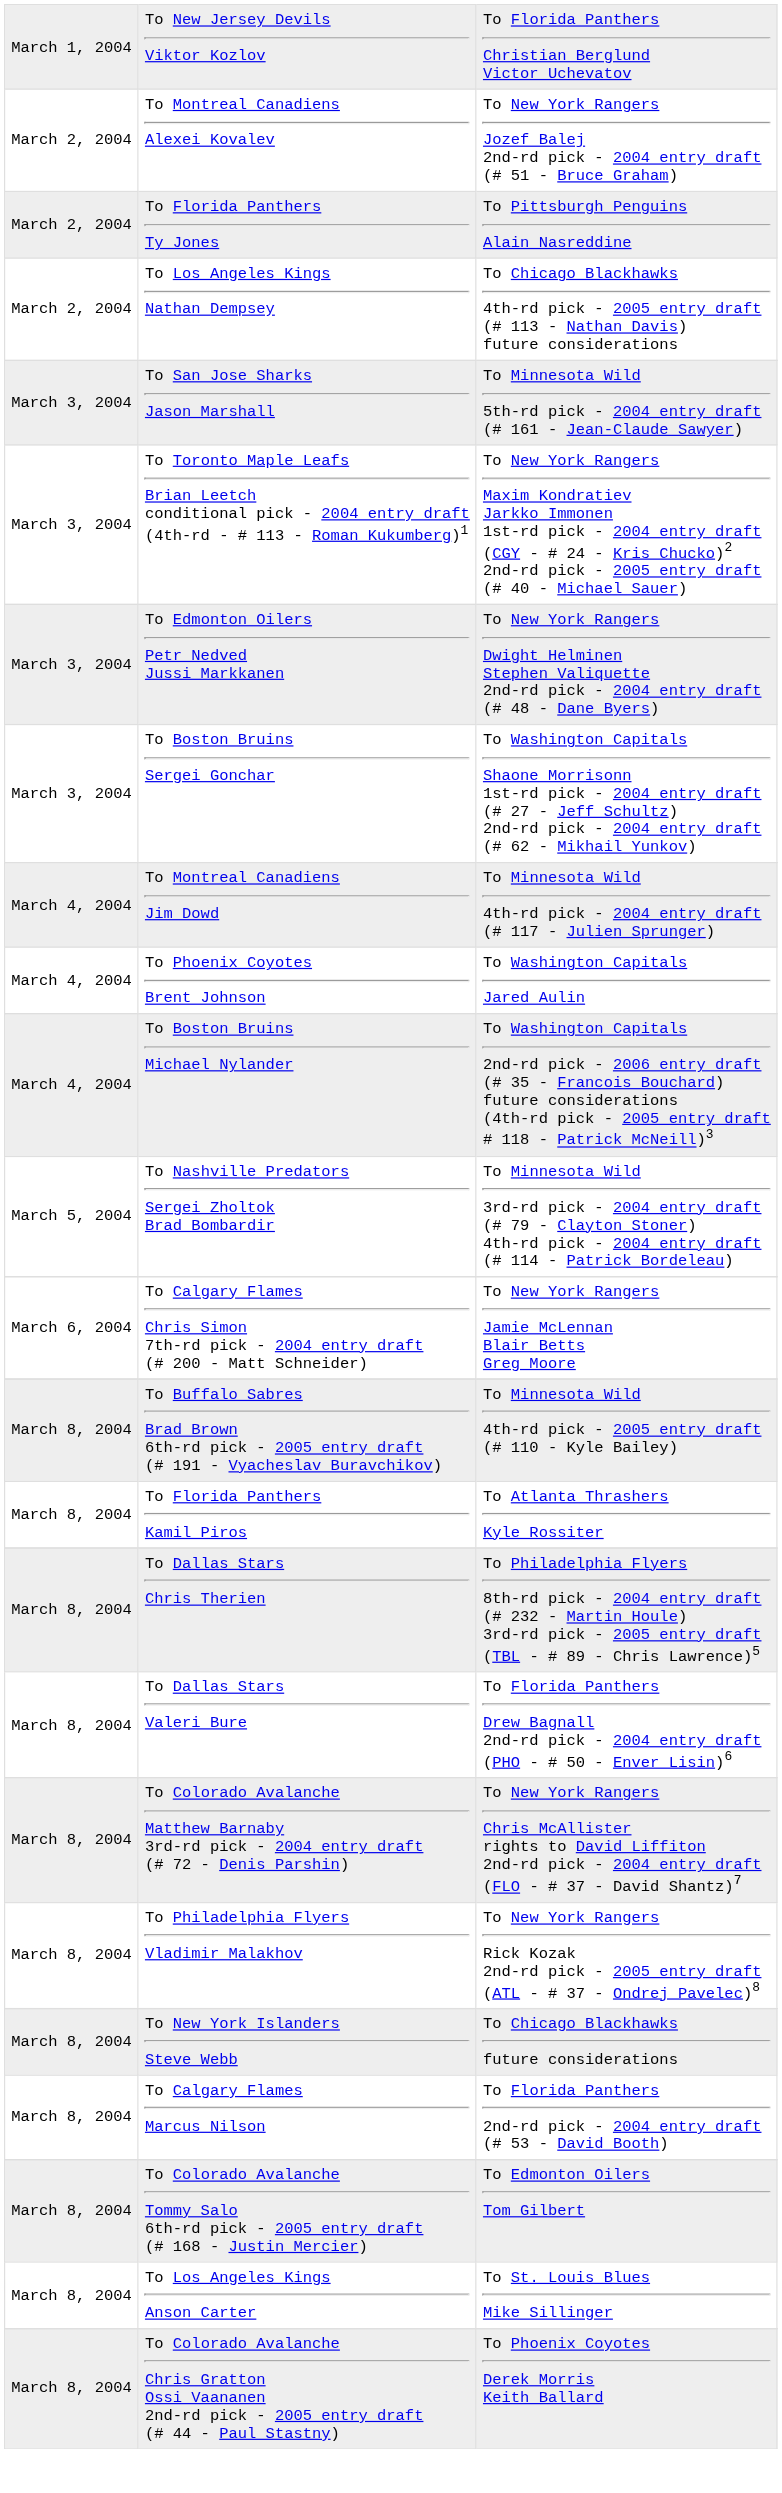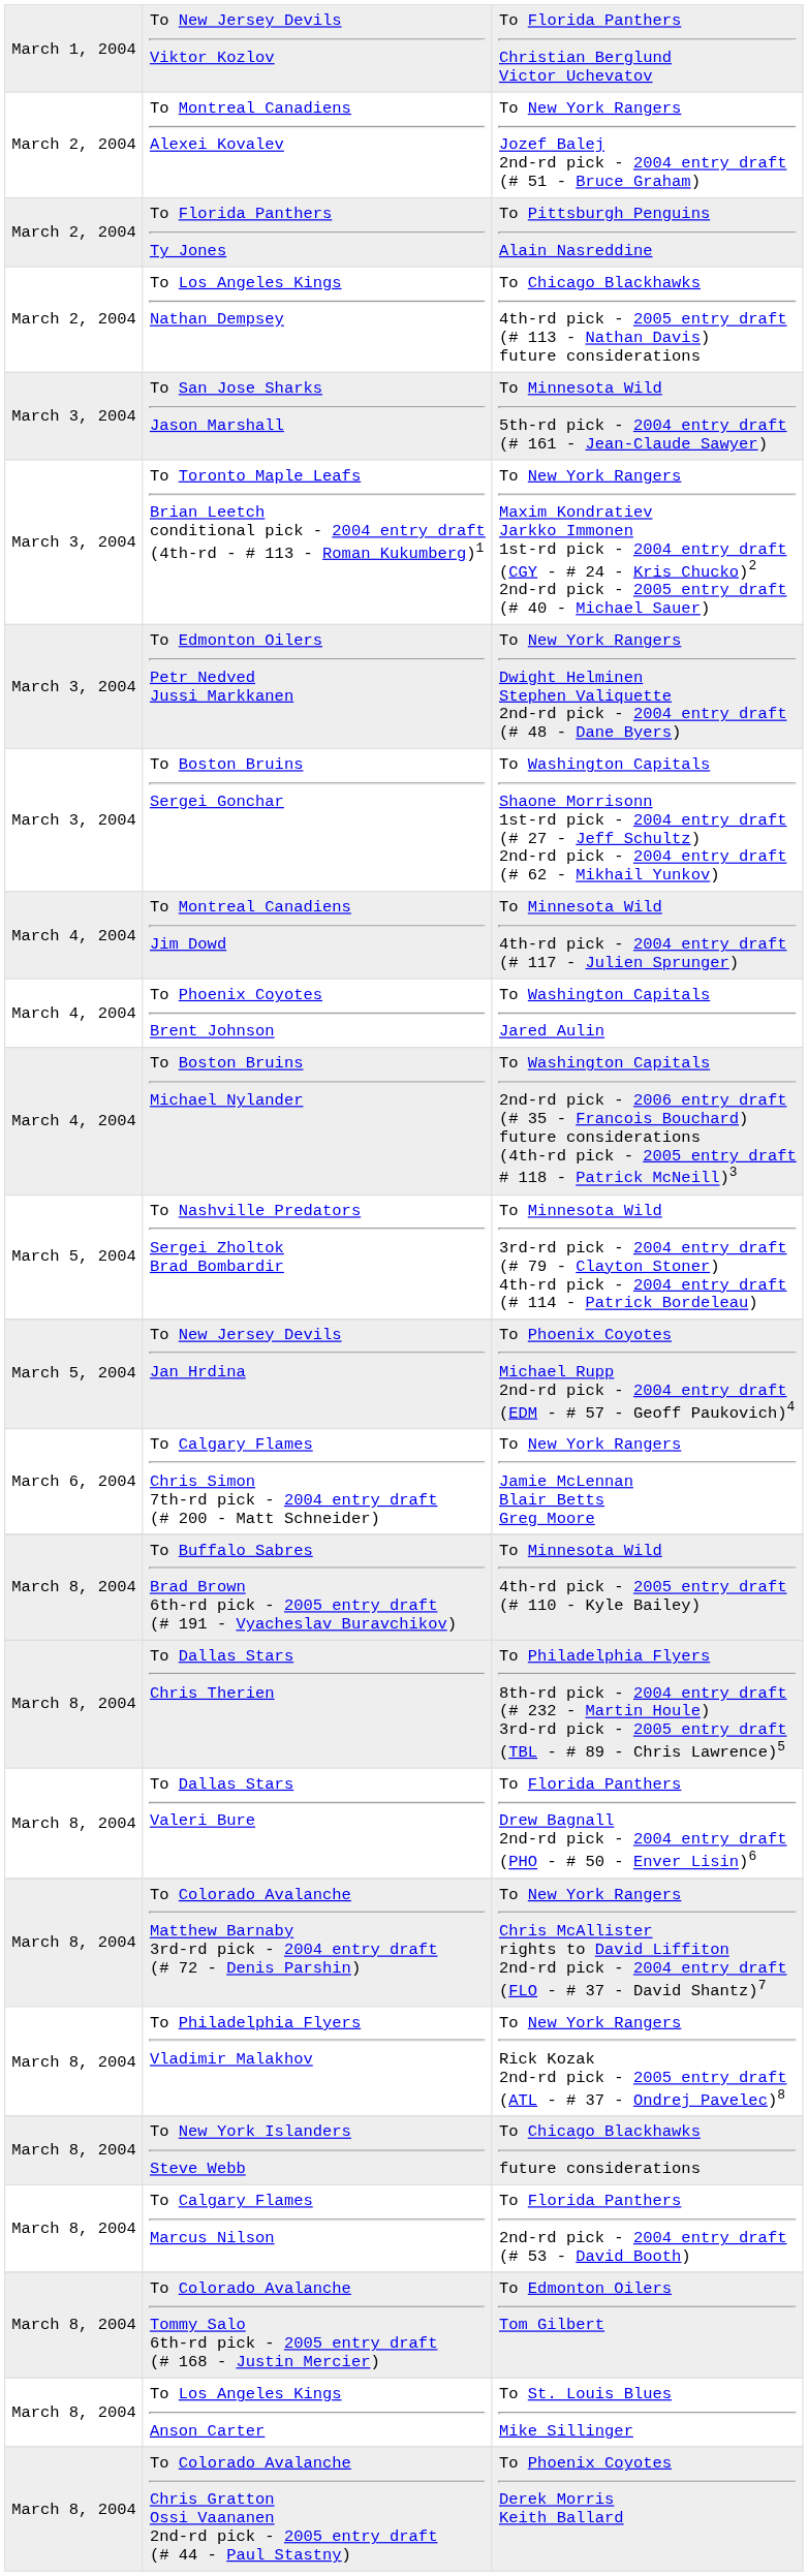+ row: March 5, 2004 | To New Jersey Devils Jan Hrdina | To Phoenix Coyotes Michael Rupp 2nd-rd pick - 2004 entry draft (EDM - # 57 - Geoff Paukovich)4
- row: March 8, 2004 | To Florida Panthers Kamil Piros | To Atlanta Thrashers Kyle Rossiter
